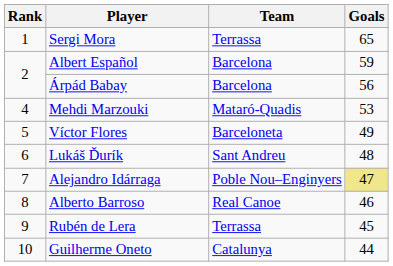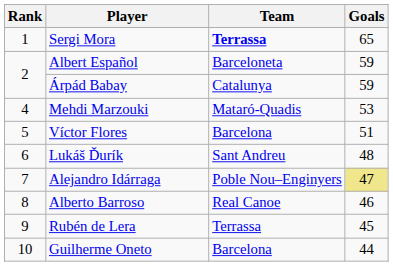Sergi Mora | Team: normal -> bold
Albert Español | Team: Barcelona -> Barceloneta
Árpád Babay | Team: Barcelona -> Catalunya
Árpád Babay | Goals: 56 -> 59
Víctor Flores | Team: Barceloneta -> Barcelona
Víctor Flores | Goals: 49 -> 51
Guilherme Oneto | Team: Catalunya -> Barcelona
